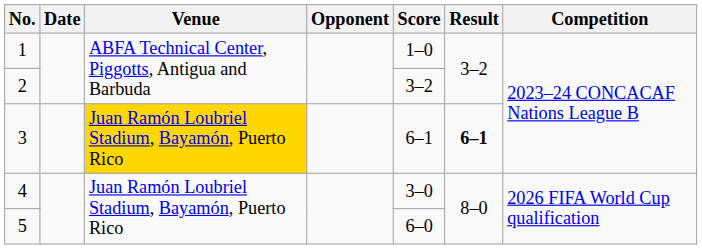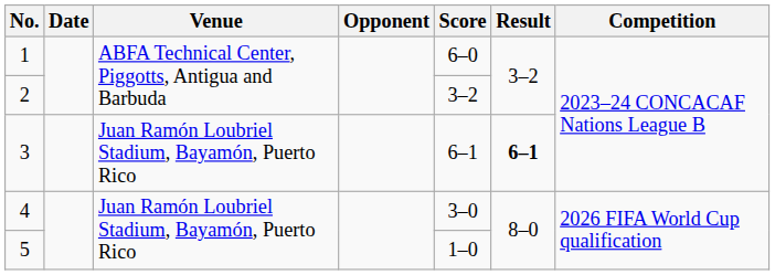1 | Score: 1–0 -> 6–0
3 | Venue: gold background -> no background
5 | Score: 6–0 -> 1–0
